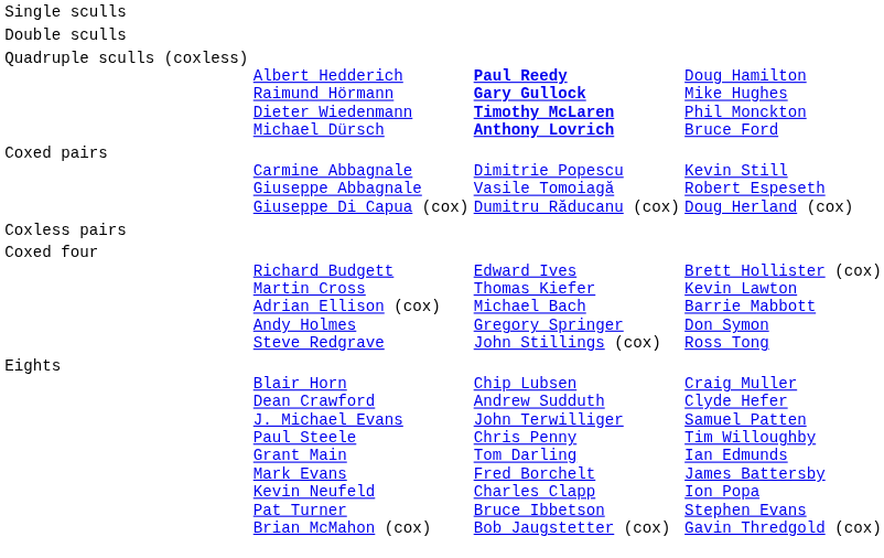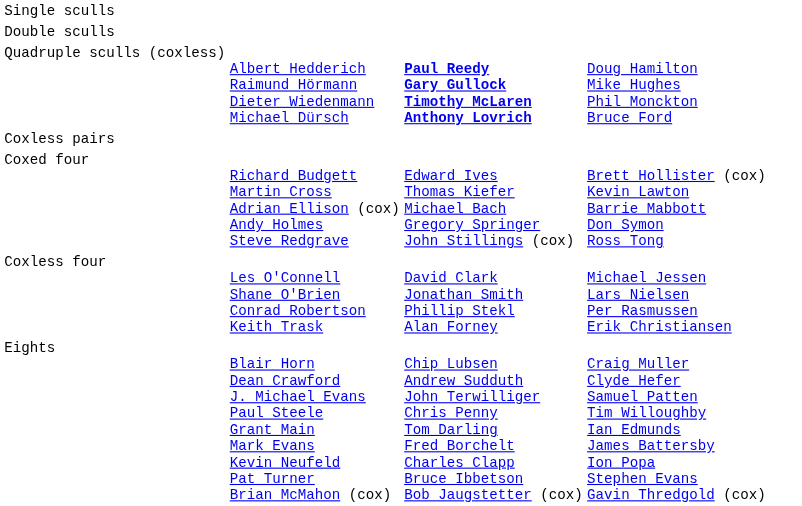- row: Coxed pairs | Carmine Abbagnale Giuseppe Abbagnale Giuseppe Di Capua (cox) | Dimitrie Popescu Vasile Tomoiagă Dumitru Răducanu (cox) | Kevin Still Robert Espeseth Doug Herland (cox)
+ row: Coxless four | Les O'Connell Shane O'Brien Conrad Robertson Keith Trask | David Clark Jonathan Smith Phillip Stekl Alan Forney | Michael Jessen Lars Nielsen Per Rasmussen Erik Christiansen
